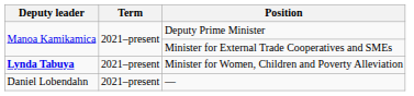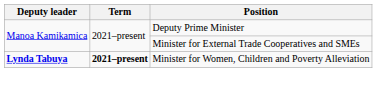Minister for Women, Children and Poverty Alleviation | Term: normal -> bold
- row: Daniel Lobendahn | 2021–present | —
